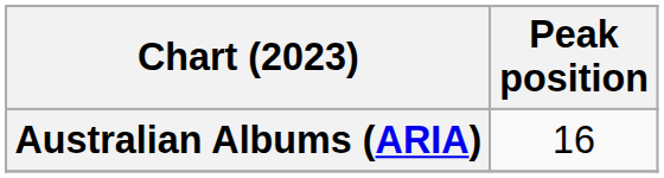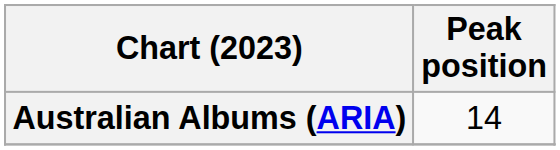Australian Albums (ARIA) | Peak position: 16 -> 14
